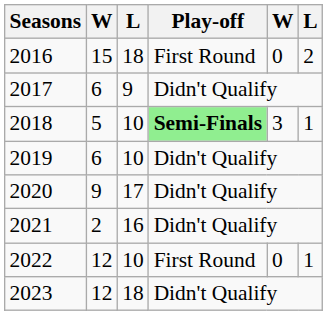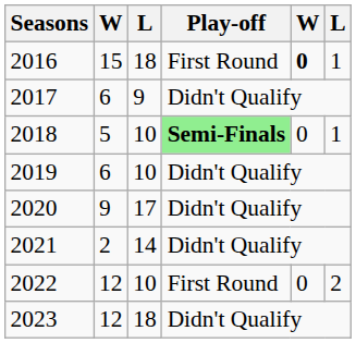2016 | column 5: normal -> bold
2016 | column 6: 2 -> 1
2018 | column 5: 3 -> 0
2021 | column 3: 16 -> 14
2022 | column 6: 1 -> 2
